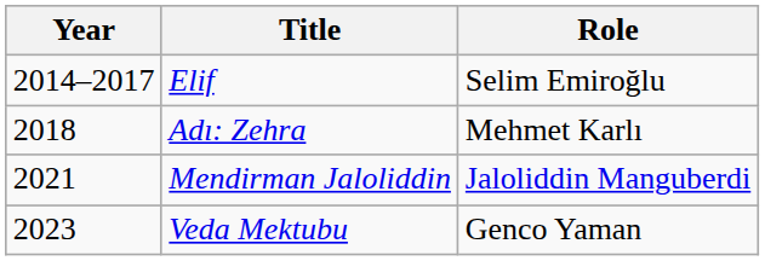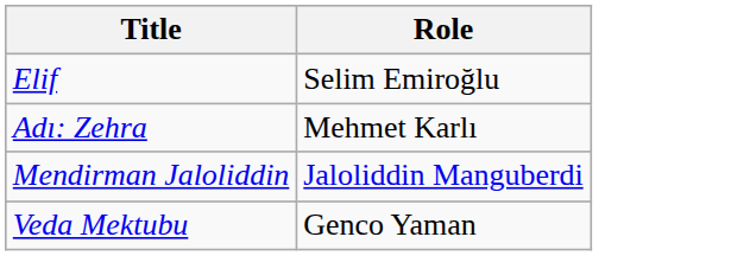- column: Year | 2014–2017 | 2018 | 2021 | 2023
